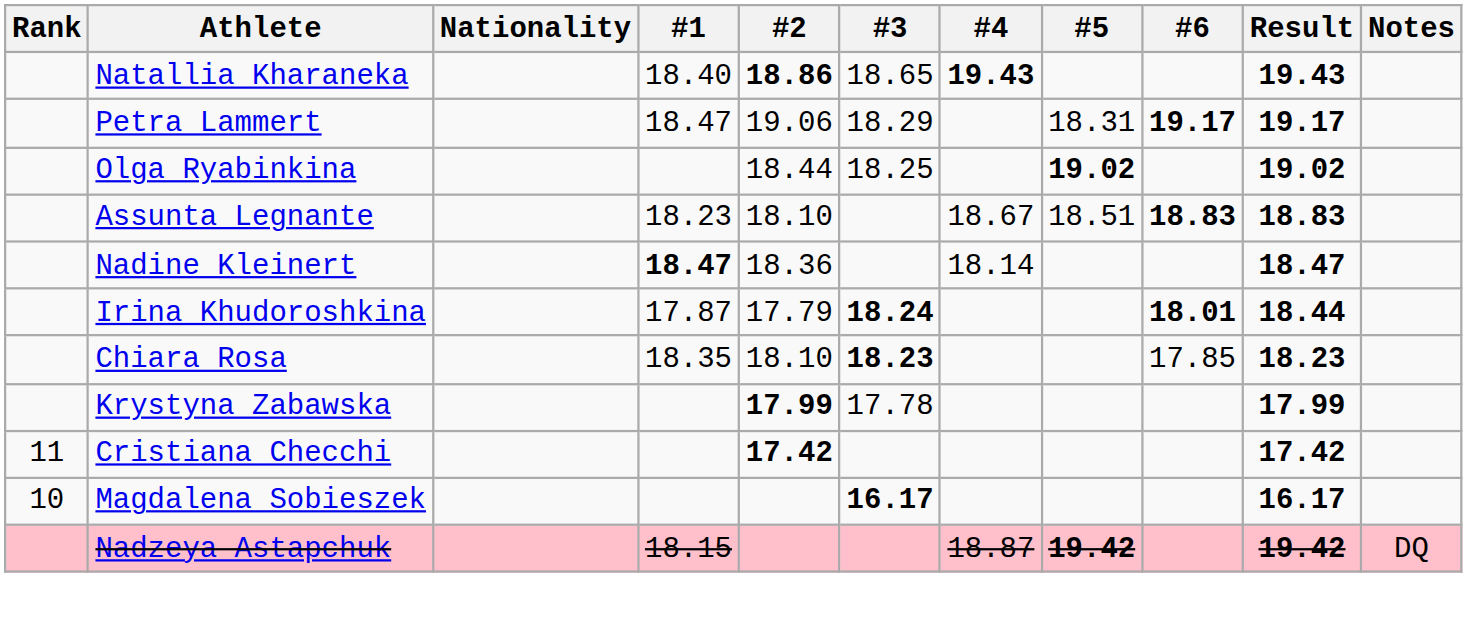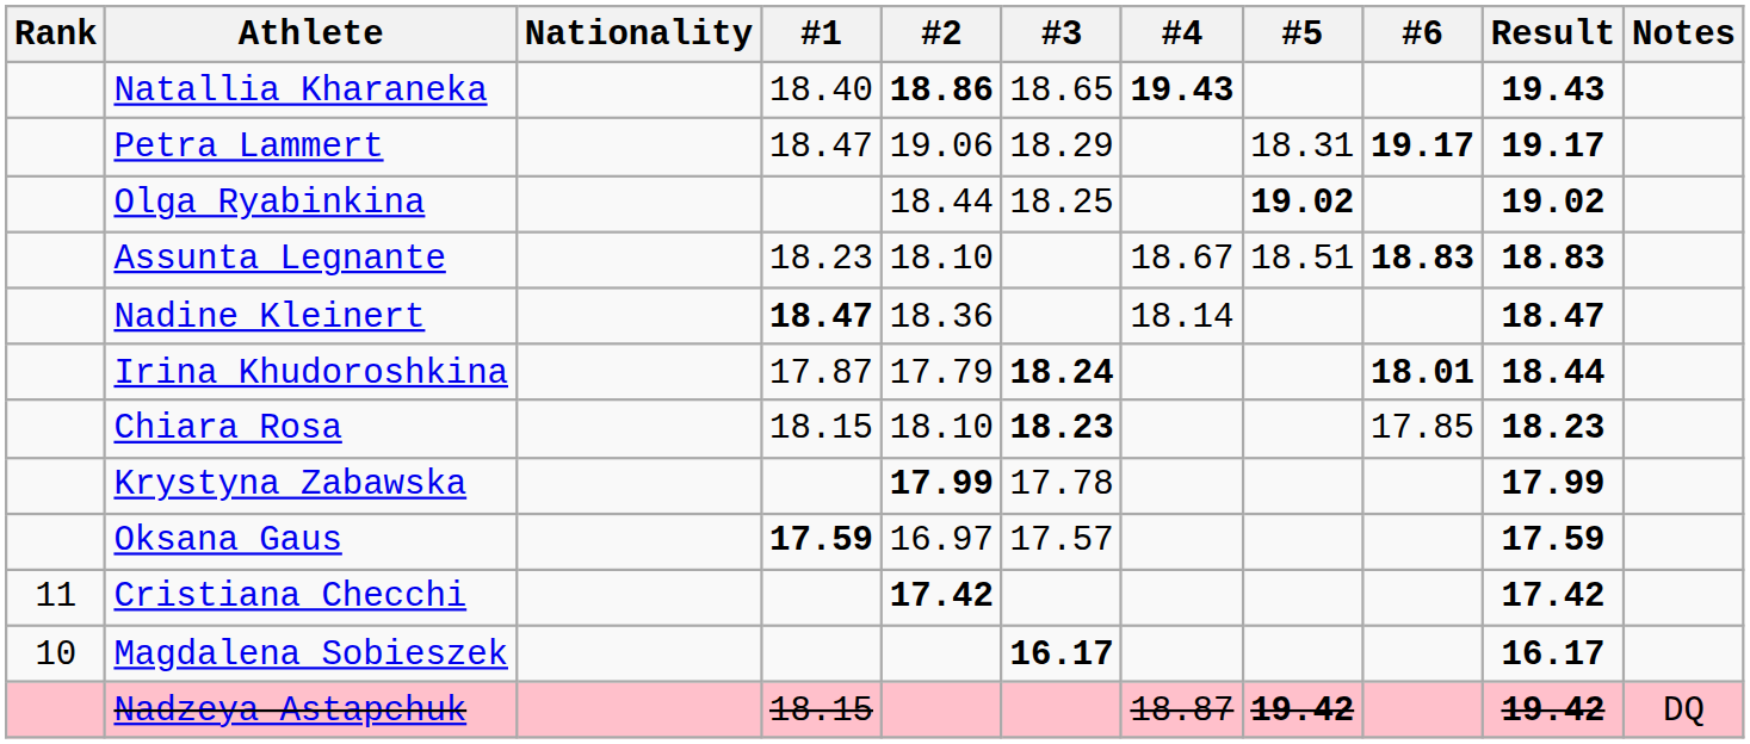Chiara Rosa | #1: 18.35 -> 18.15
+ row: Oksana Gaus | 17.59 | 16.97 | 17.57 | 17.59
